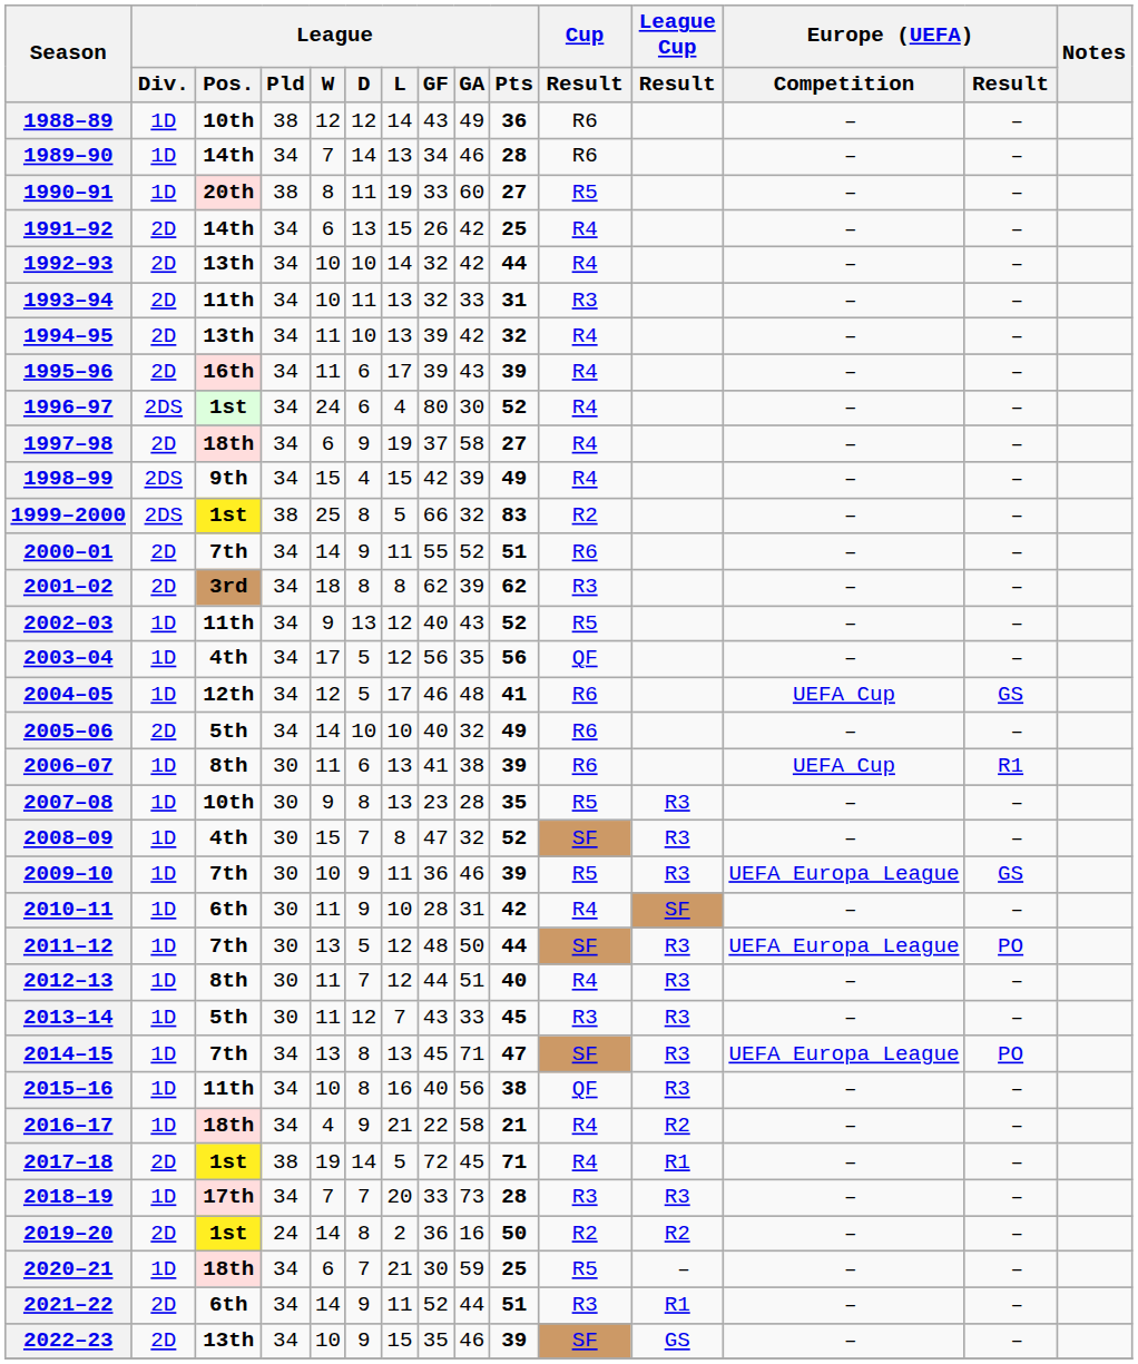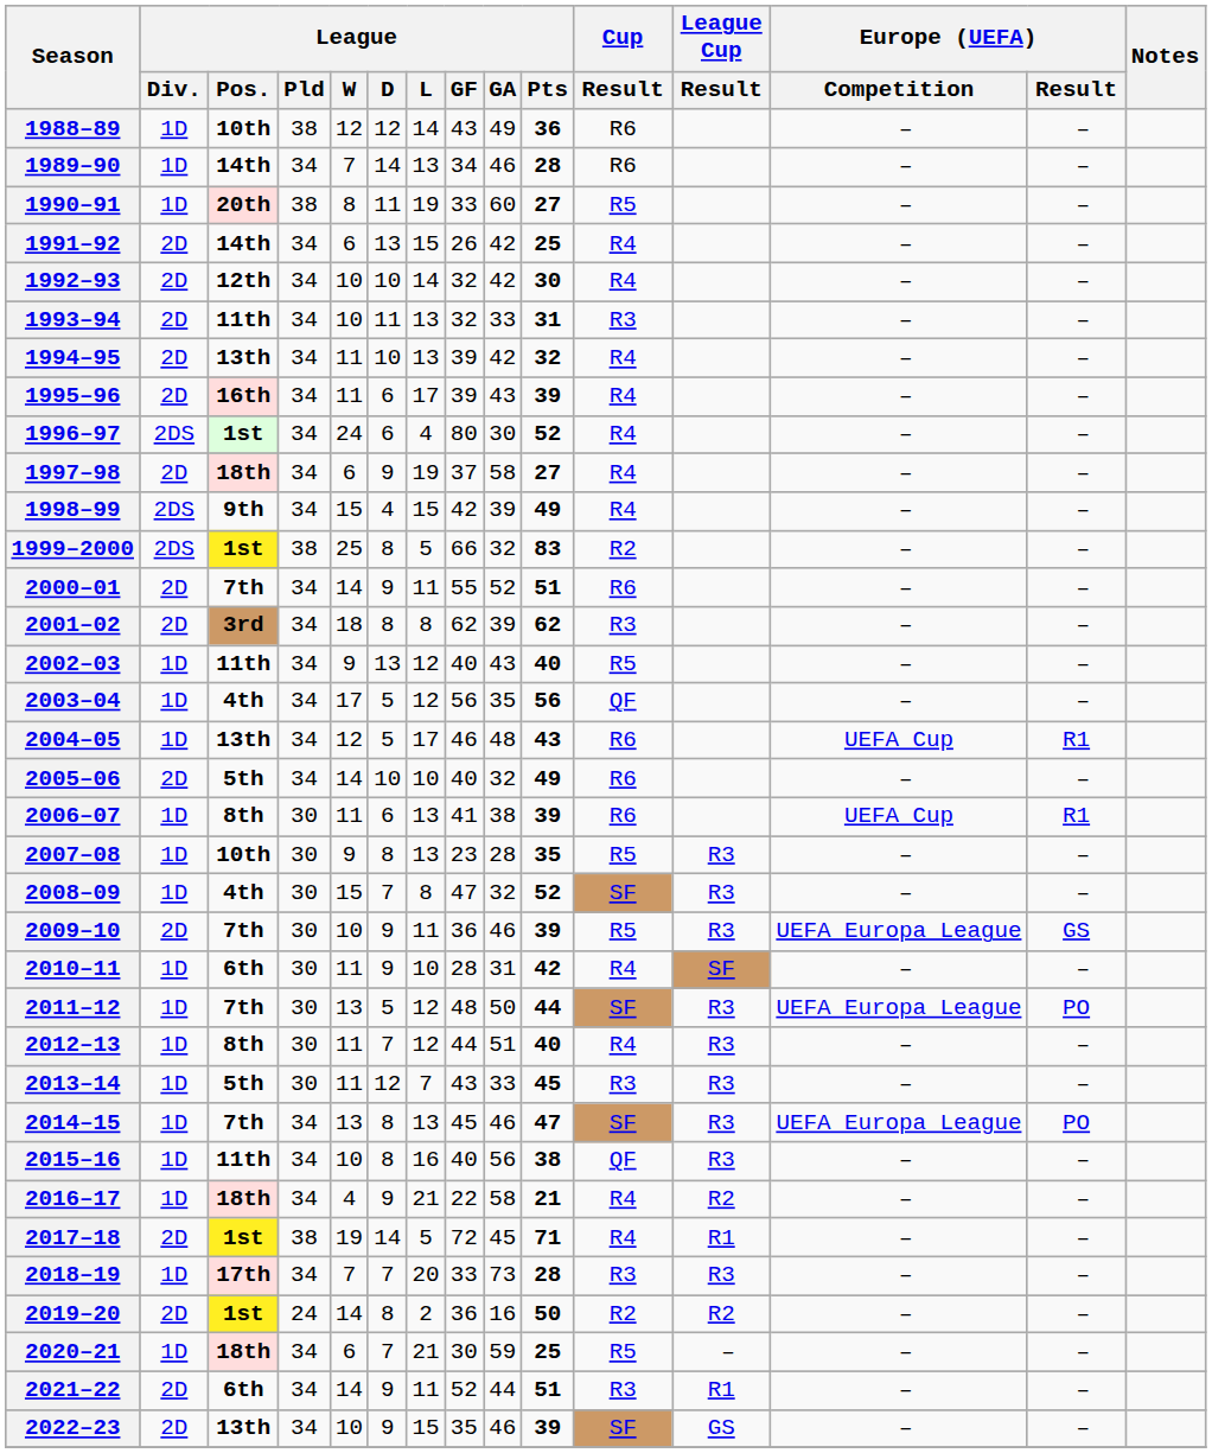1992–93 | League / Pos.: 13th -> 12th
1992–93 | League / Pts: 44 -> 30
2002–03 | League / Pts: 52 -> 40
2004–05 | League / Pos.: 12th -> 13th
2004–05 | League / Pts: 41 -> 43
2004–05 | Europe (UEFA) / Result: GS -> R1
2009–10 | League / Div.: 1D -> 2D
2014–15 | League / GA: 71 -> 46
